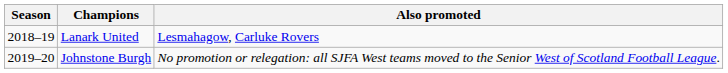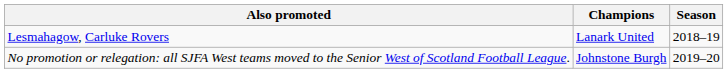columns swapped: Season <-> Also promoted
